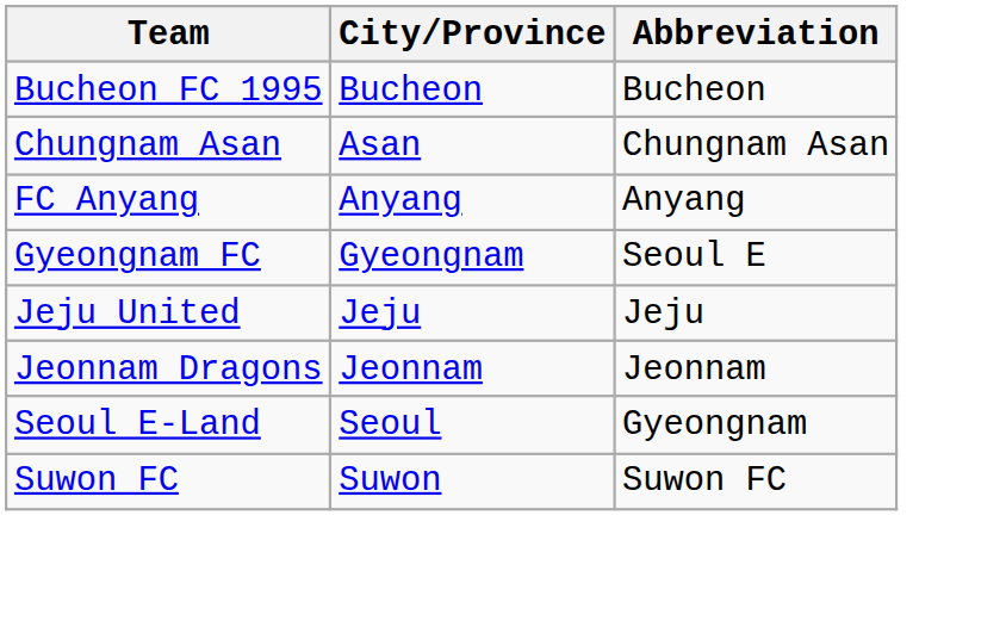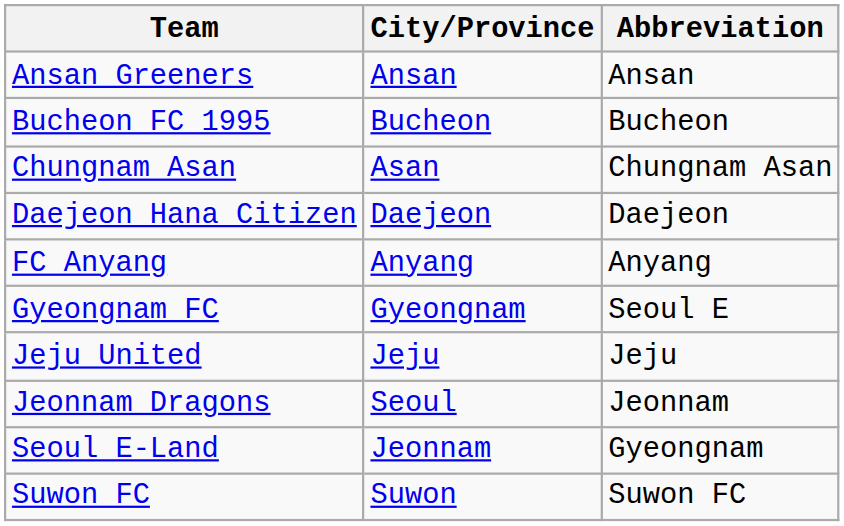+ row: Ansan Greeners | Ansan | Ansan
+ row: Daejeon Hana Citizen | Daejeon | Daejeon
Jeonnam Dragons | City/Province: Jeonnam -> Seoul
Seoul E-Land | City/Province: Seoul -> Jeonnam
